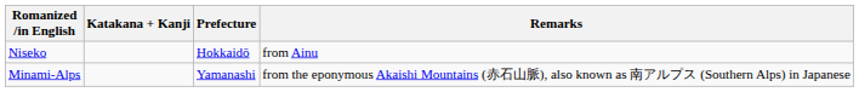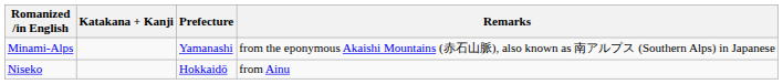rows swapped: Niseko <-> Minami-Alps
